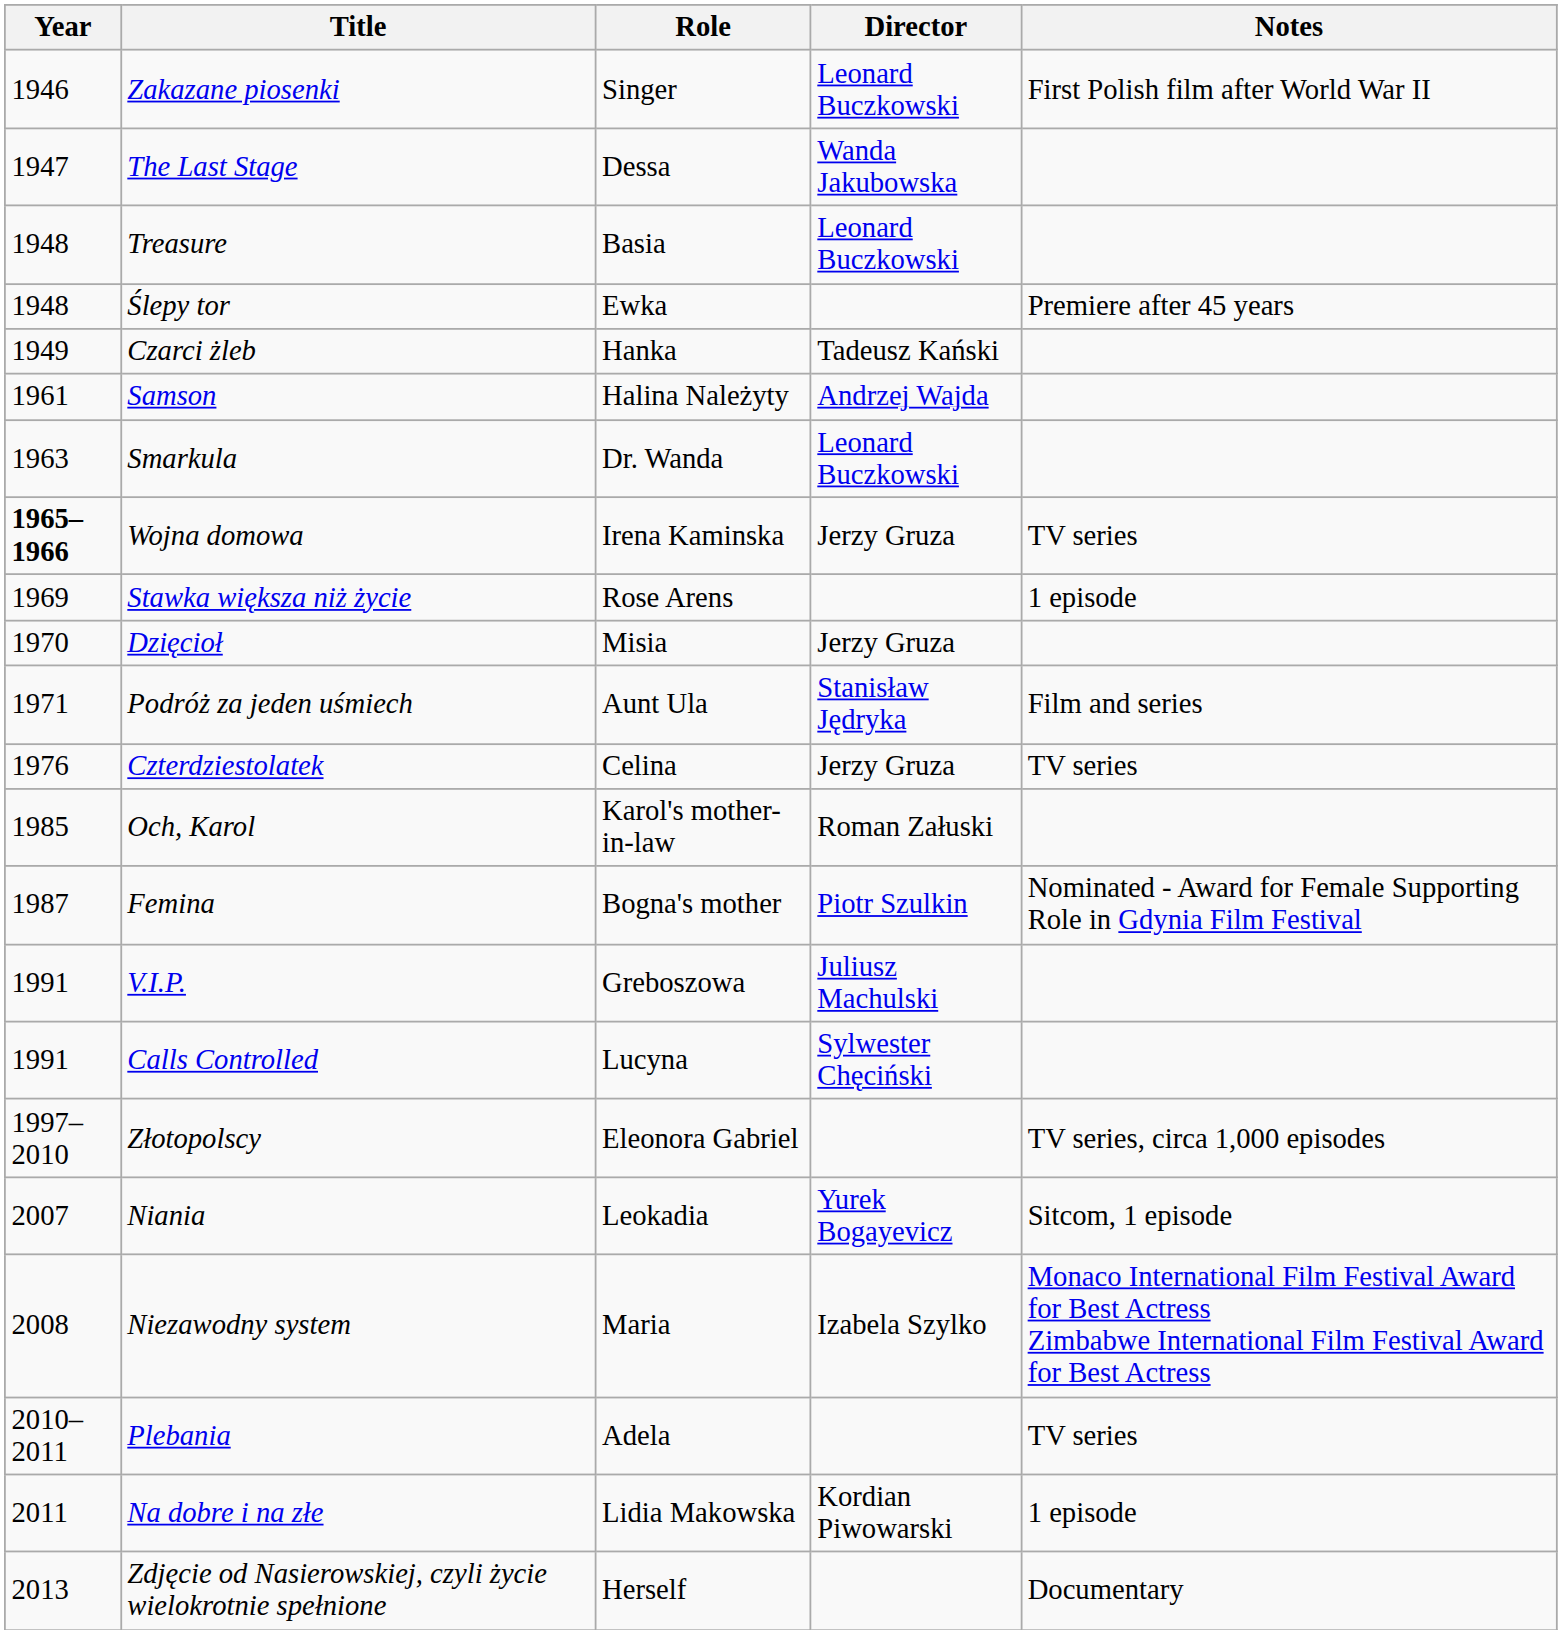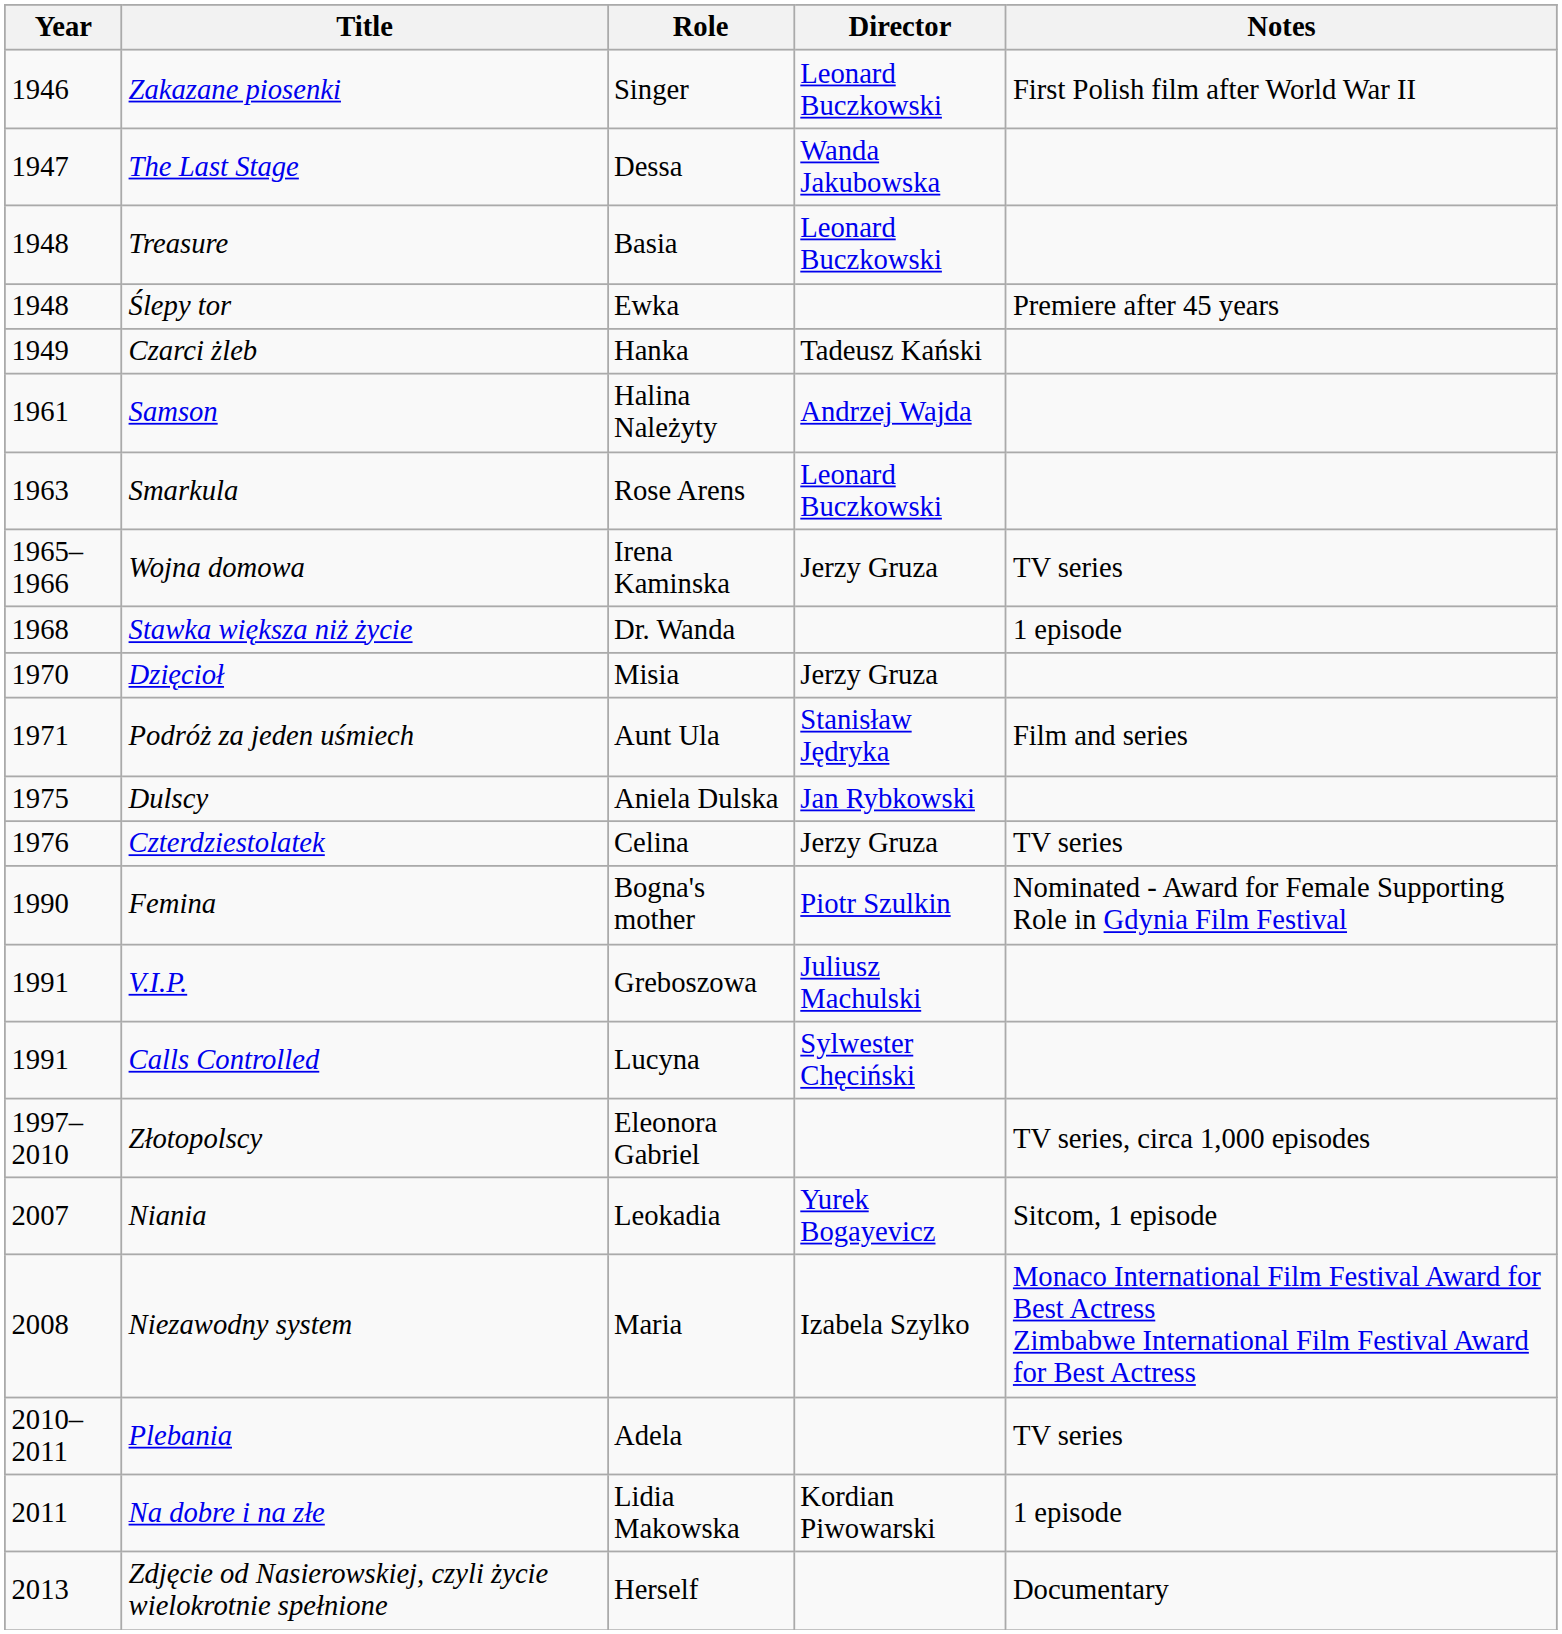Smarkula | Role: Dr. Wanda -> Rose Arens
Wojna domowa | Year: bold -> normal
Stawka większa niż życie | Year: 1969 -> 1968
Stawka większa niż życie | Role: Rose Arens -> Dr. Wanda
+ row: 1975 | Dulscy | Aniela Dulska | Jan Rybkowski
- row: 1985 | Och, Karol | Karol's mother-in-law | Roman Załuski
Femina | Year: 1987 -> 1990
